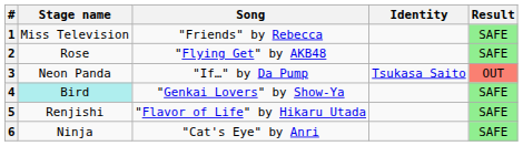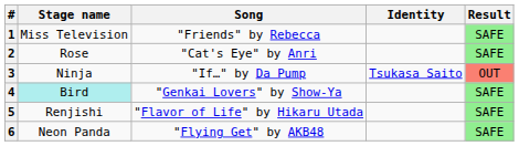2 | Song: "Flying Get" by AKB48 -> "Cat's Eye" by Anri
3 | Stage name: Neon Panda -> Ninja
6 | Stage name: Ninja -> Neon Panda
6 | Song: "Cat's Eye" by Anri -> "Flying Get" by AKB48
